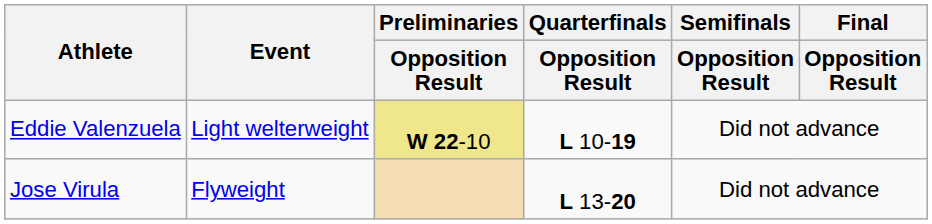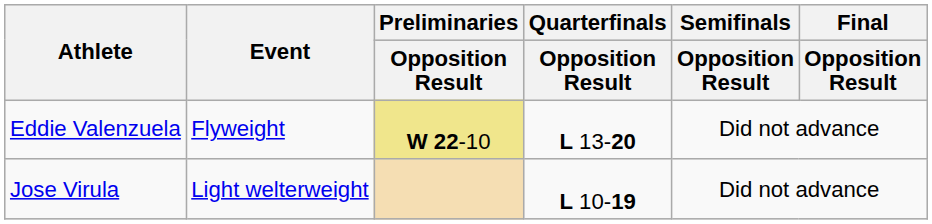Eddie Valenzuela | Event: Light welterweight -> Flyweight
Eddie Valenzuela | Quarterfinals / Opposition Result: L 10-19 -> L 13-20
Jose Virula | Event: Flyweight -> Light welterweight
Jose Virula | Quarterfinals / Opposition Result: L 13-20 -> L 10-19
